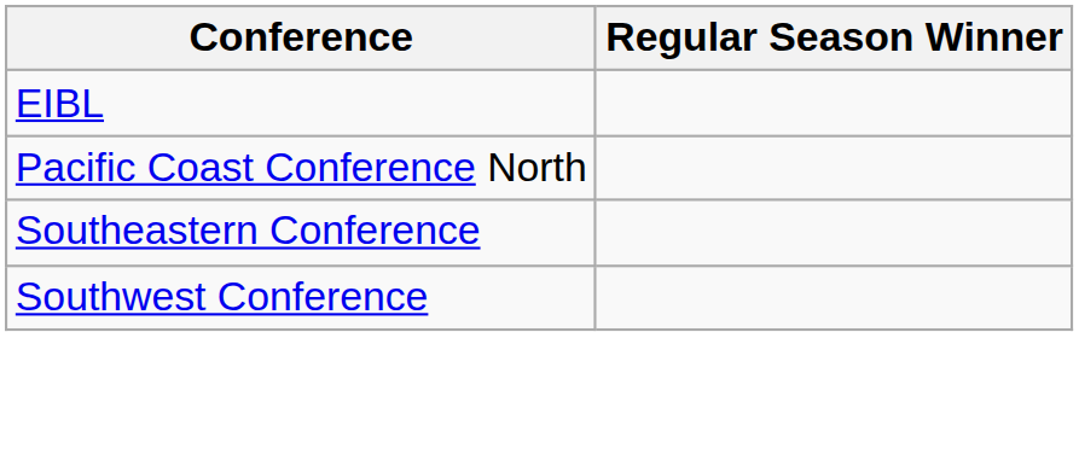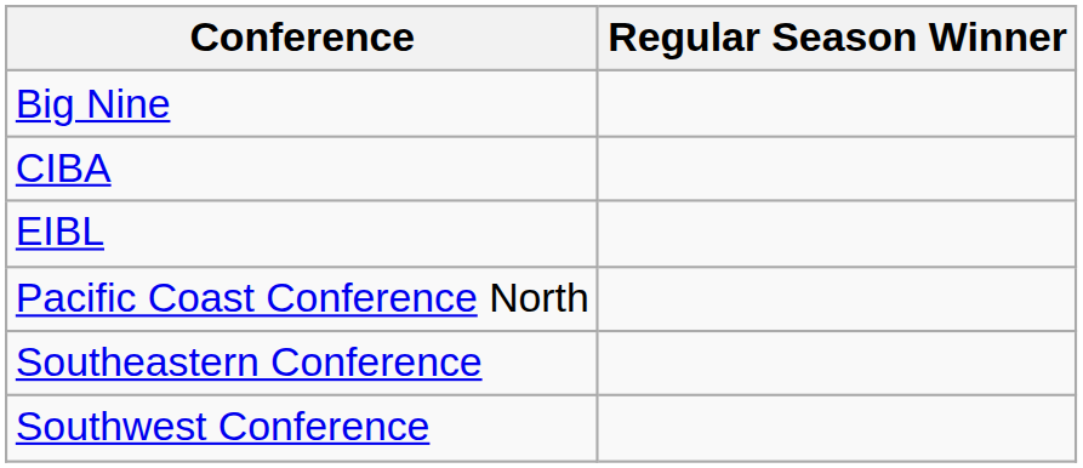+ row: Big Nine
+ row: CIBA
